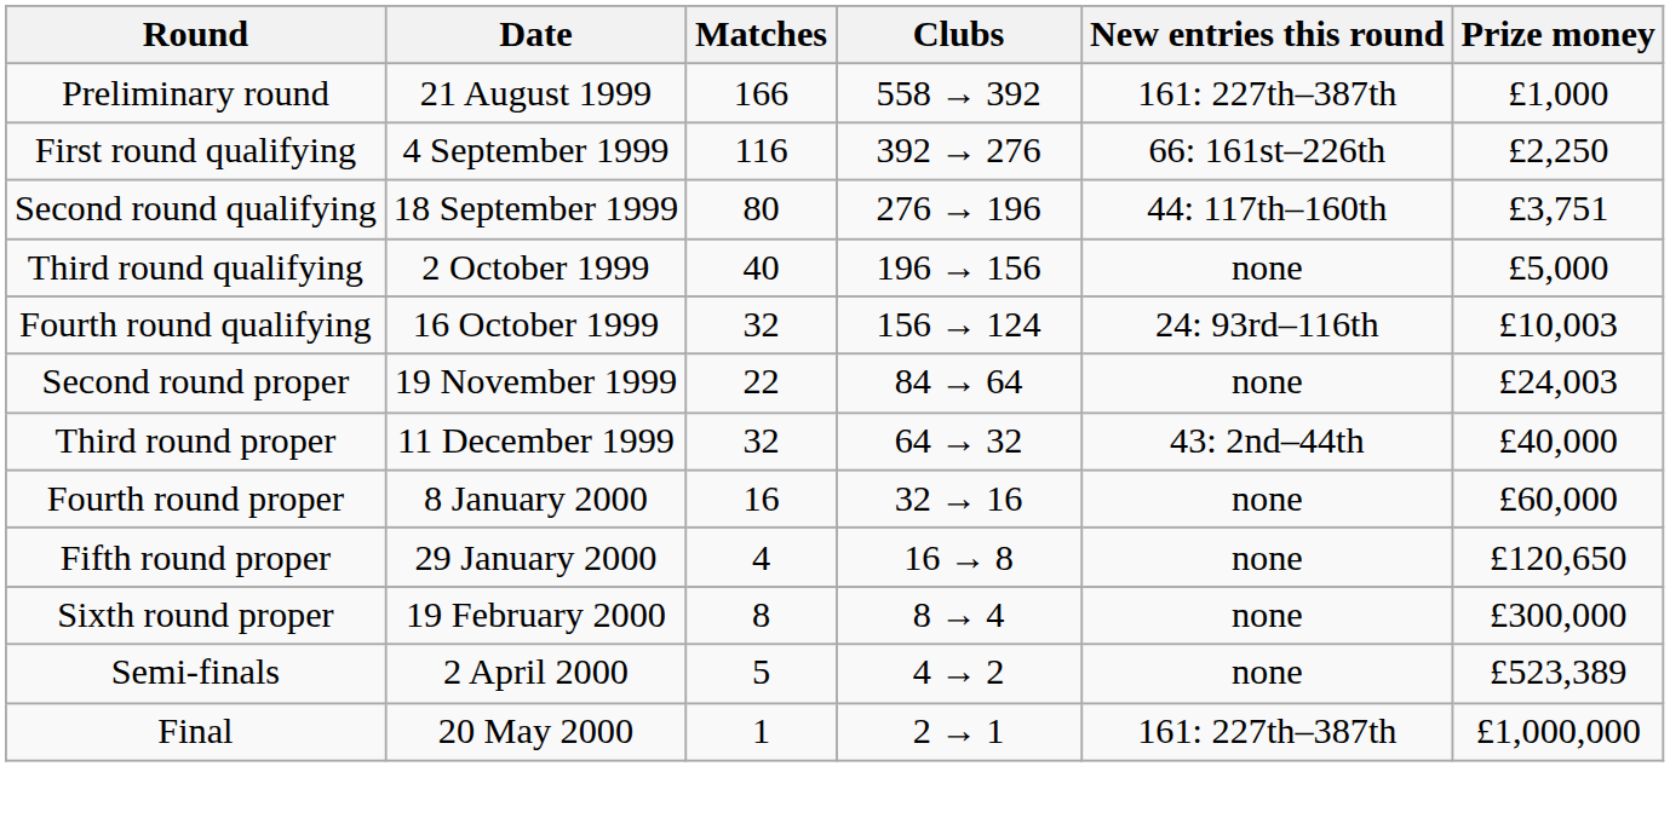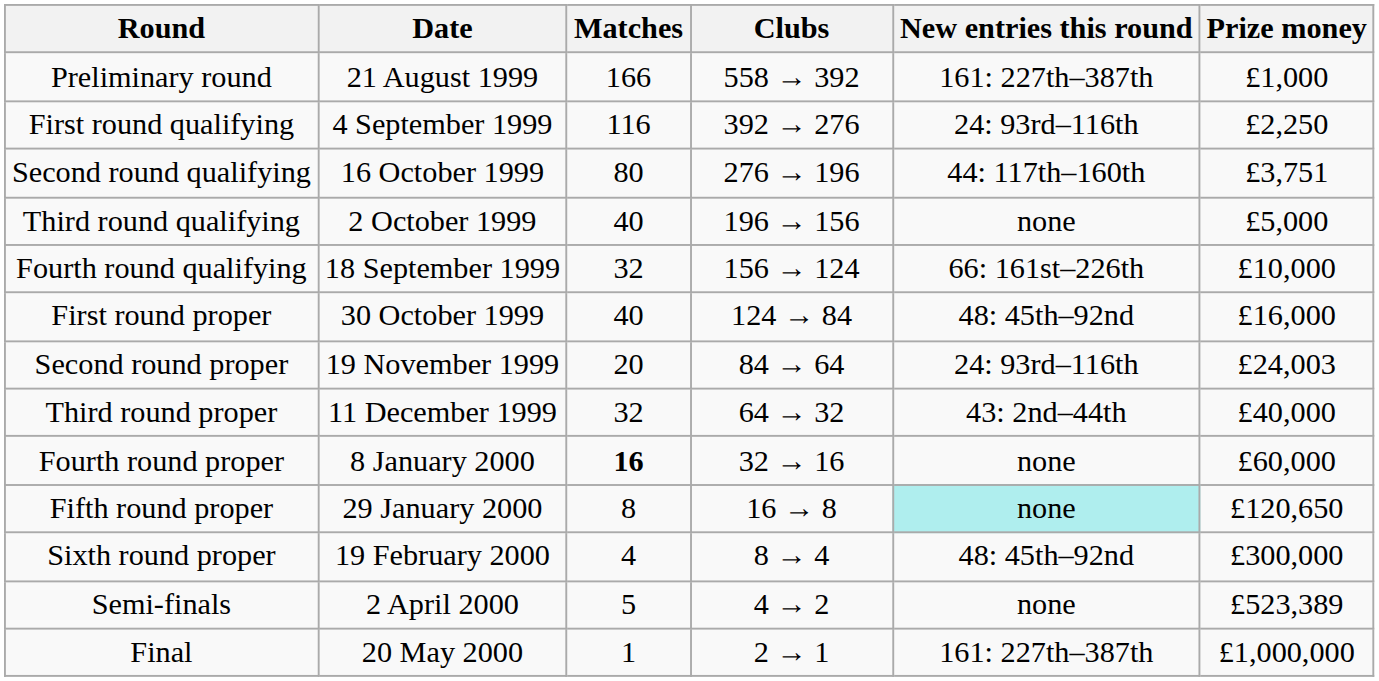First round qualifying | New entries this round: 66: 161st–226th -> 24: 93rd–116th
Second round qualifying | Date: 18 September 1999 -> 16 October 1999
Fourth round qualifying | Date: 16 October 1999 -> 18 September 1999
Fourth round qualifying | New entries this round: 24: 93rd–116th -> 66: 161st–226th
Fourth round qualifying | Prize money: £10,003 -> £10,000
+ row: First round proper | 30 October 1999 | 40 | 124 → 84 | 48: 45th–92nd | £16,000
Second round proper | Matches: 22 -> 20
Second round proper | New entries this round: none -> 24: 93rd–116th
Fourth round proper | Matches: normal -> bold
Fifth round proper | Matches: 4 -> 8
Fifth round proper | New entries this round: no background -> paleturquoise background
Sixth round proper | Matches: 8 -> 4
Sixth round proper | New entries this round: none -> 48: 45th–92nd
